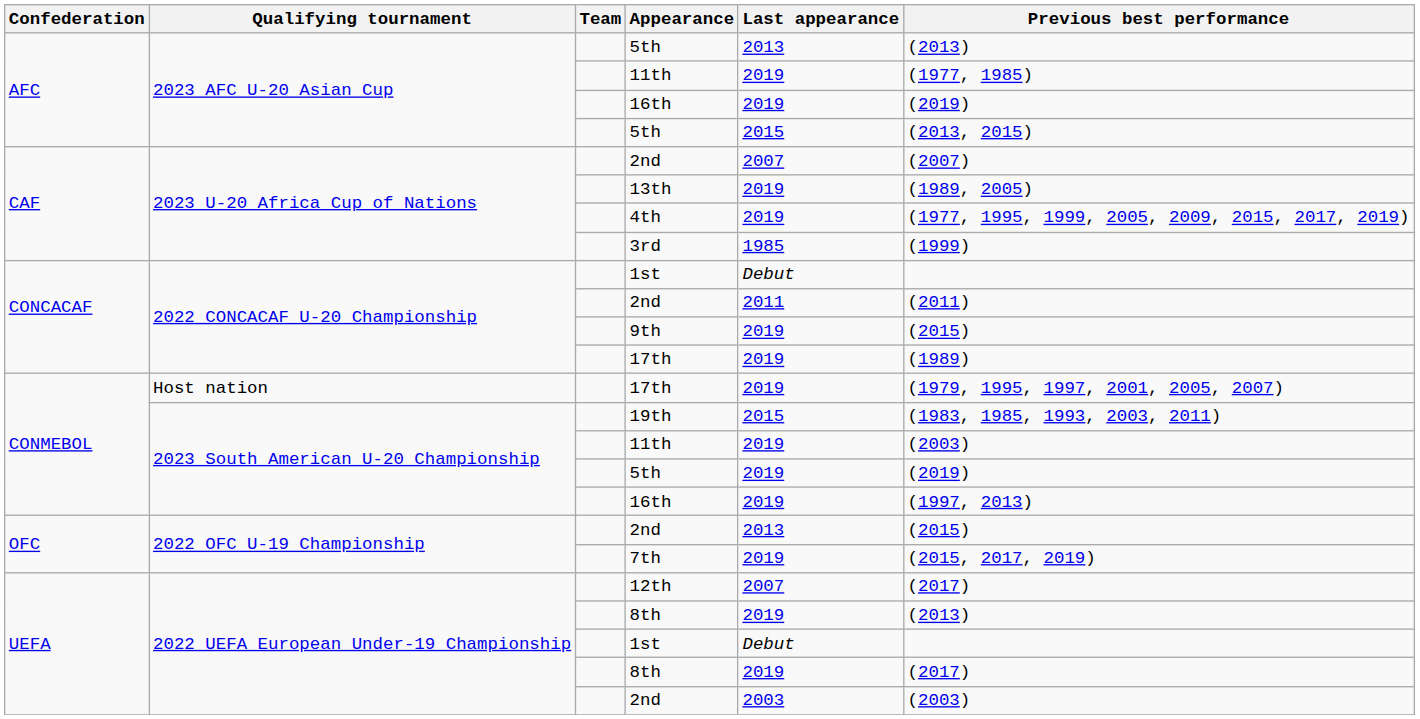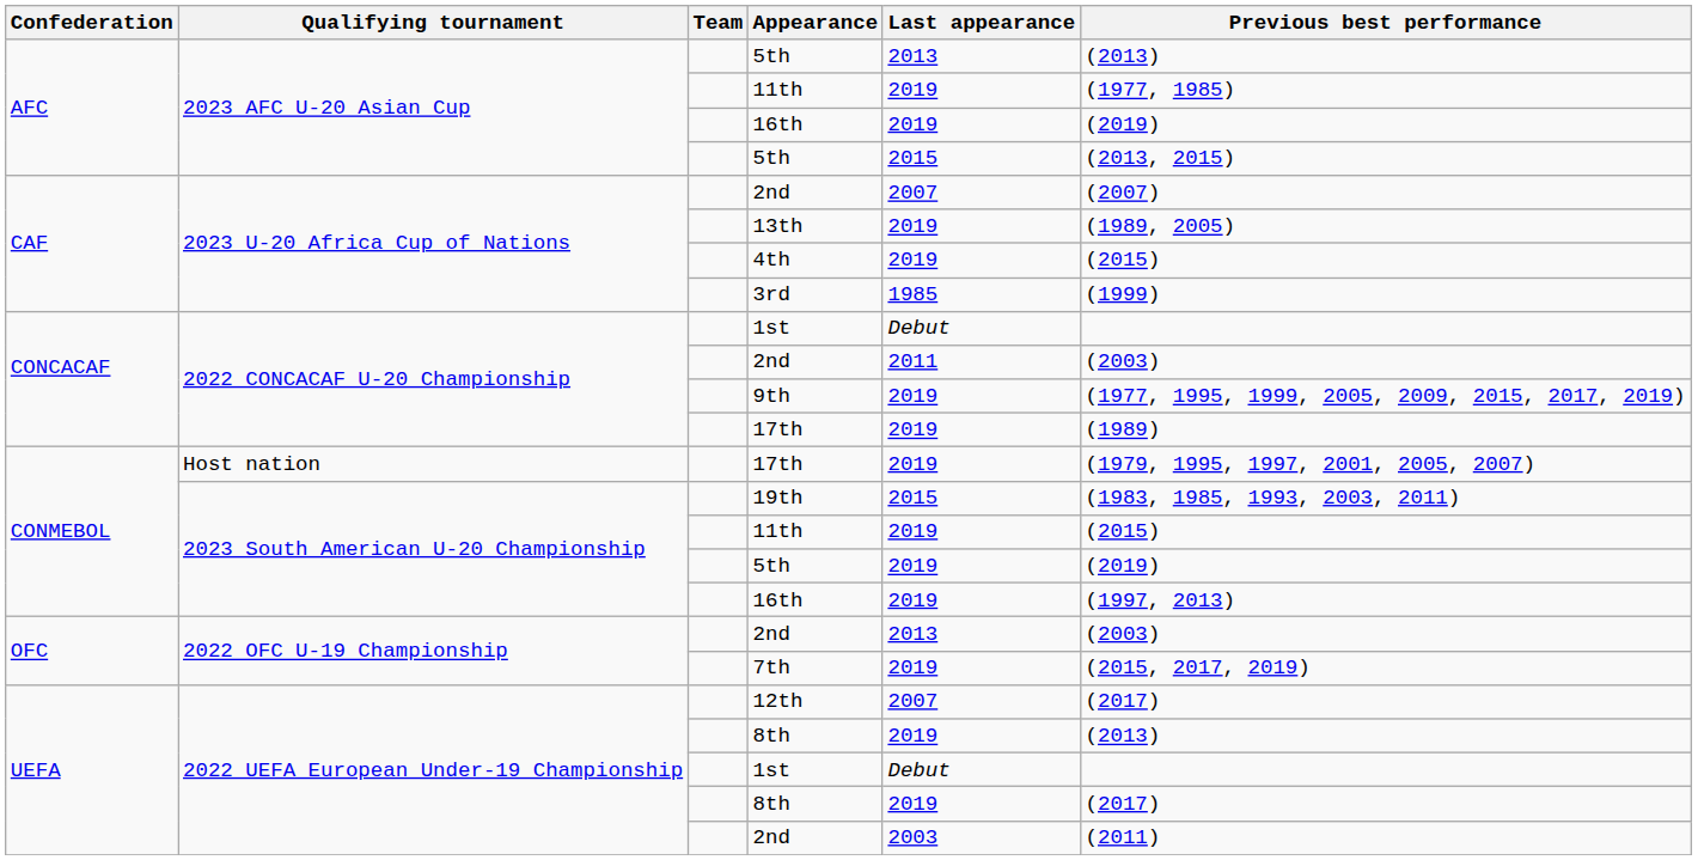4th | Previous best performance: (1977, 1995, 1999, 2005, 2009, 2015, 2017, 2019) -> (2015)
2022 CONCACAF U-20 Championship / 2nd | Previous best performance: (2011) -> (2003)
9th | Previous best performance: (2015) -> (1977, 1995, 1999, 2005, 2009, 2015, 2017, 2019)
2023 South American U-20 Championship / 11th | Previous best performance: (2003) -> (2015)
2022 OFC U-19 Championship / 2nd | Previous best performance: (2015) -> (2003)
2022 UEFA European Under-19 Championship / 2nd | Previous best performance: (2003) -> (2011)
